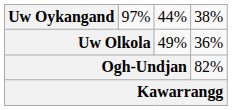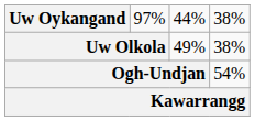Uw Olkola | column 4: 36% -> 38%
Ogh-Undjan | column 4: 82% -> 54%
